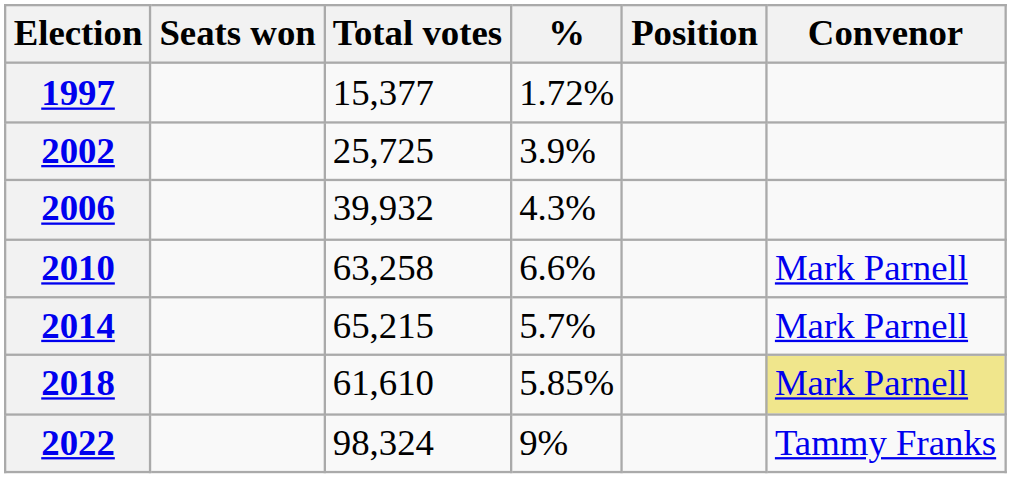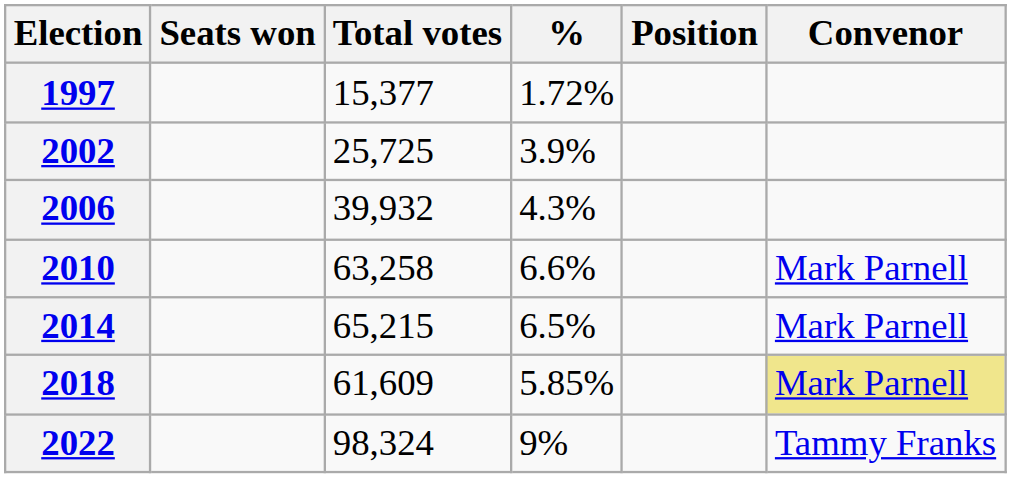2014 | %: 5.7% -> 6.5%
2018 | Total votes: 61,610 -> 61,609
